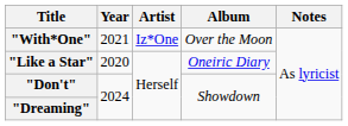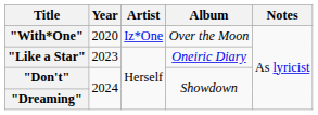"With*One" | Year: 2021 -> 2020
"Like a Star" | Year: 2020 -> 2023
